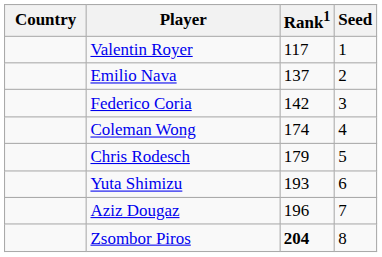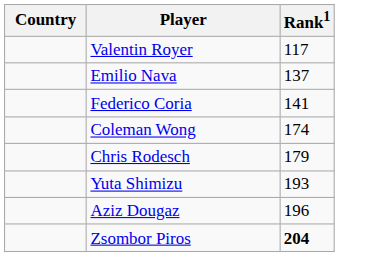- column: Seed | 1 | 2 | 3 | 4 | 5 | 6 | 7 | 8
Federico Coria | Rank1: 142 -> 141
